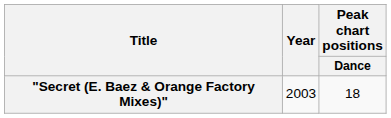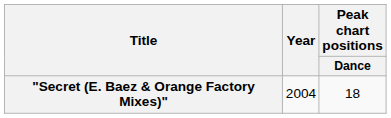"Secret (E. Baez & Orange Factory Mixes)" | Year: 2003 -> 2004
